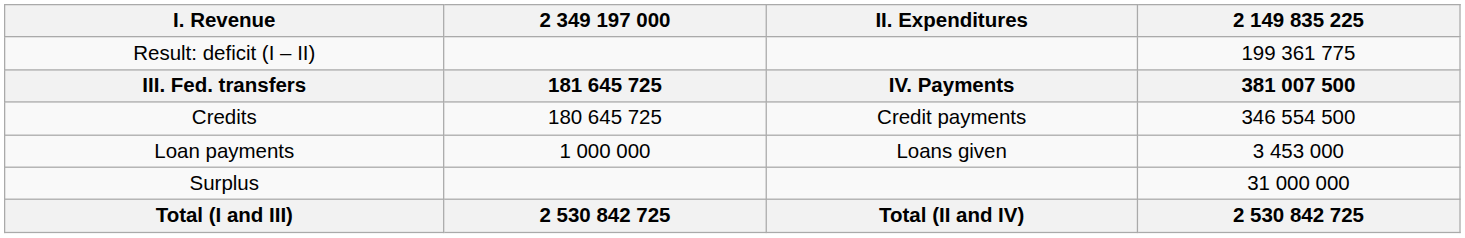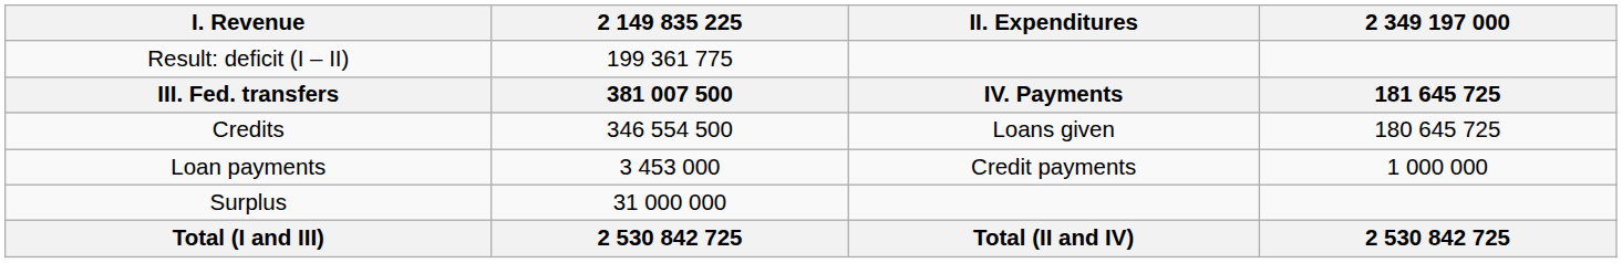columns swapped: 2 149 835 225 <-> 2 349 197 000
Credits | II. Expenditures: Credit payments -> Loans given
Loan payments | II. Expenditures: Loans given -> Credit payments
